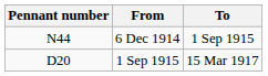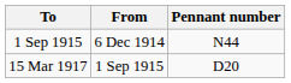columns swapped: Pennant number <-> To
